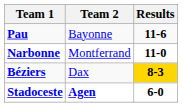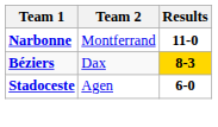- row: Pau | Bayonne | 11-6
Stadoceste | Team 2: bold -> normal
